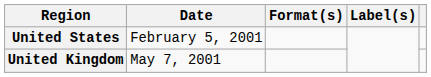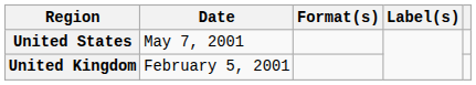United States | Date: February 5, 2001 -> May 7, 2001
United Kingdom | Date: May 7, 2001 -> February 5, 2001
